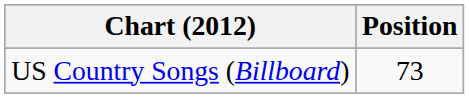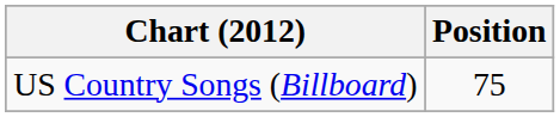US Country Songs (Billboard) | Position: 73 -> 75
